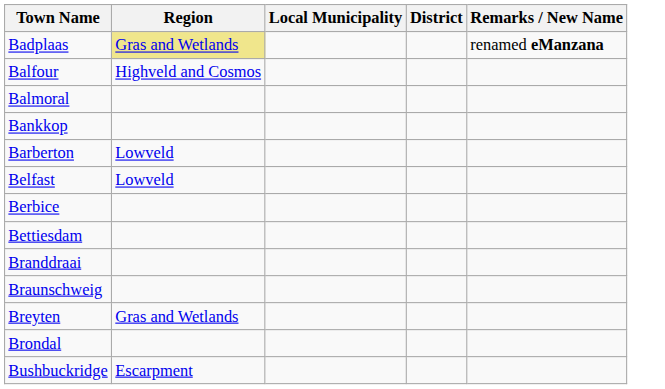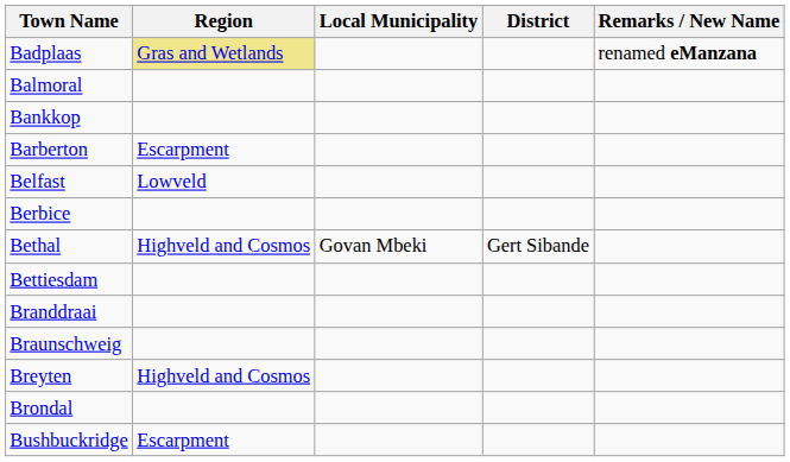- row: Balfour | Highveld and Cosmos
Barberton | Region: Lowveld -> Escarpment
+ row: Bethal | Highveld and Cosmos | Govan Mbeki | Gert Sibande
Breyten | Region: Gras and Wetlands -> Highveld and Cosmos
